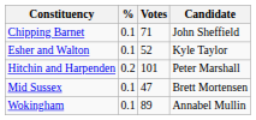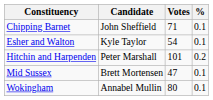columns swapped: Candidate <-> %
Esher and Walton | Votes: 52 -> 54
Wokingham | Votes: 89 -> 80
